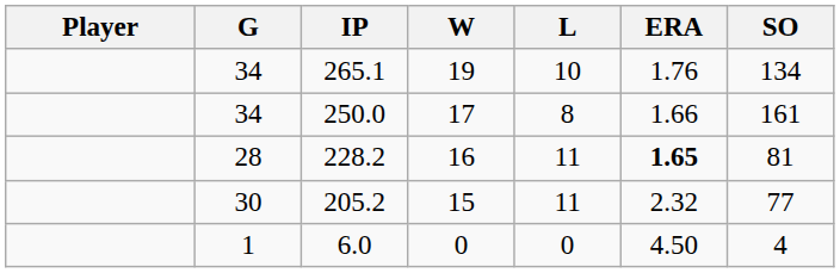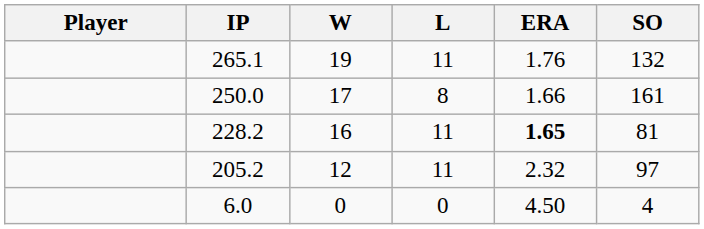- column: G | 34 | 34 | 28 | 30 | 1
265.1 | L: 10 -> 11
265.1 | SO: 134 -> 132
205.2 | W: 15 -> 12
205.2 | SO: 77 -> 97
